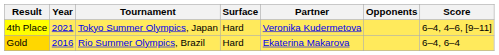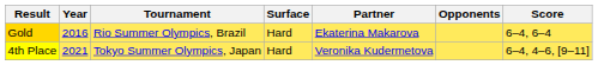rows swapped: Gold <-> 4th Place
